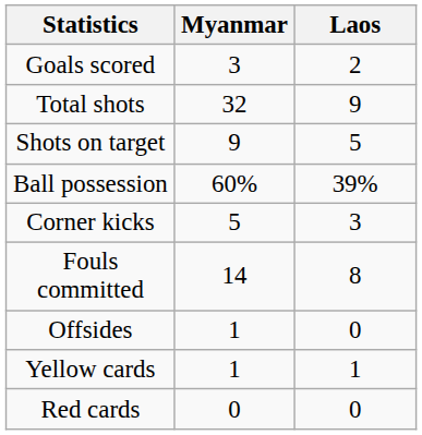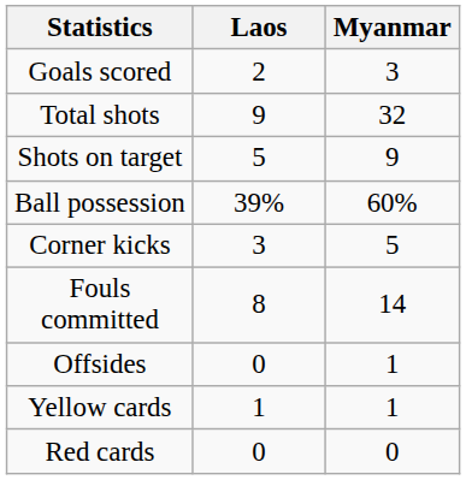columns swapped: Myanmar <-> Laos
